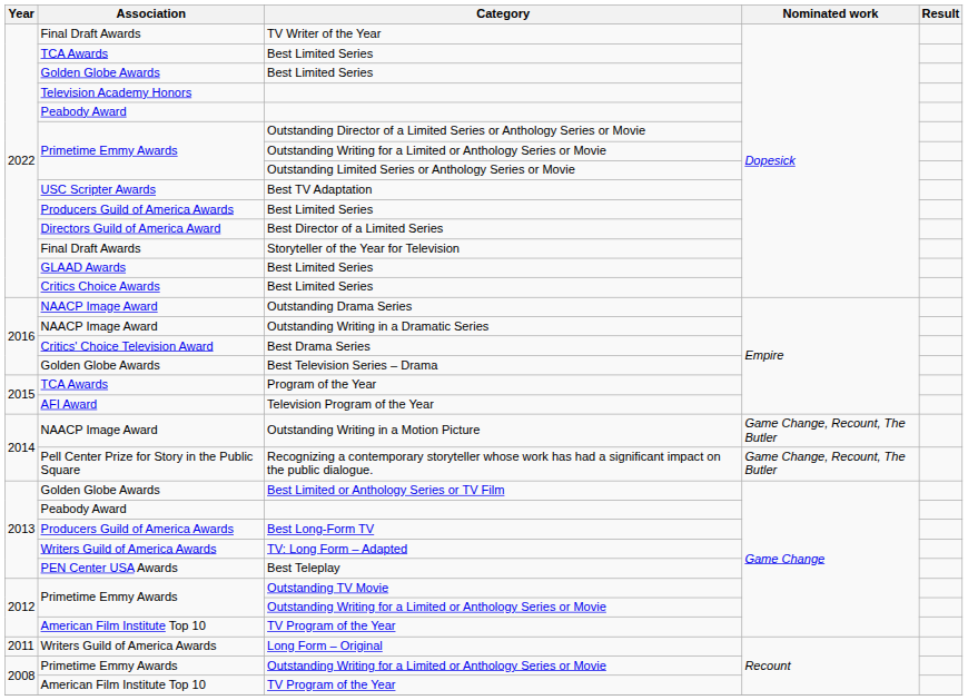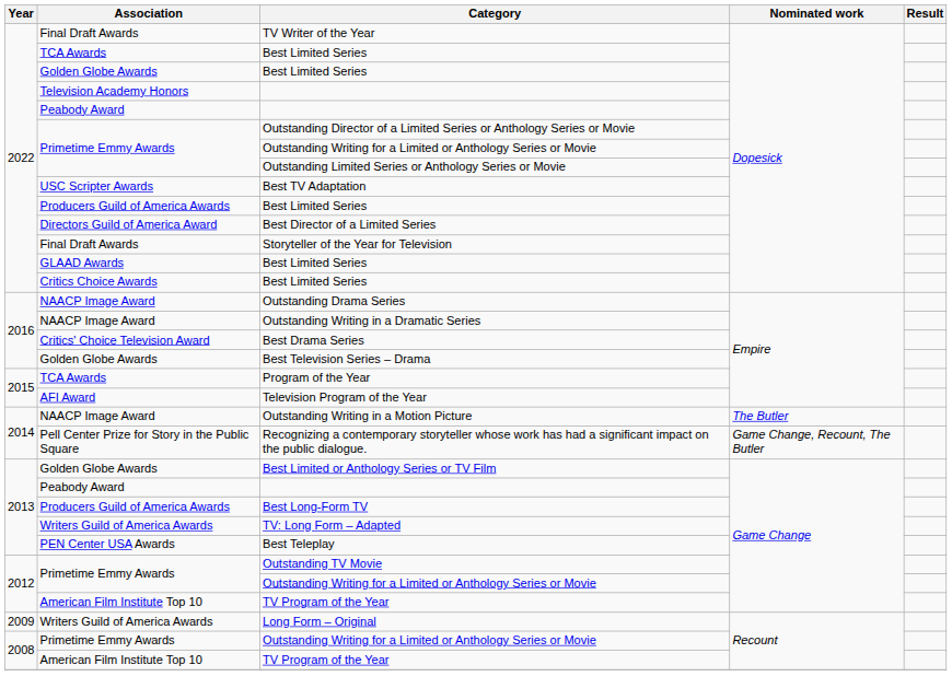Outstanding Writing in a Motion Picture | Nominated work: Game Change, Recount, The Butler -> The Butler
Long Form – Original | Year: 2011 -> 2009
